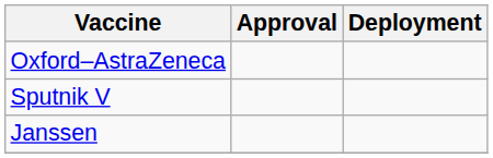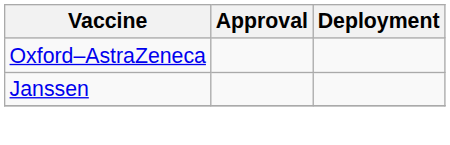- row: Sputnik V
